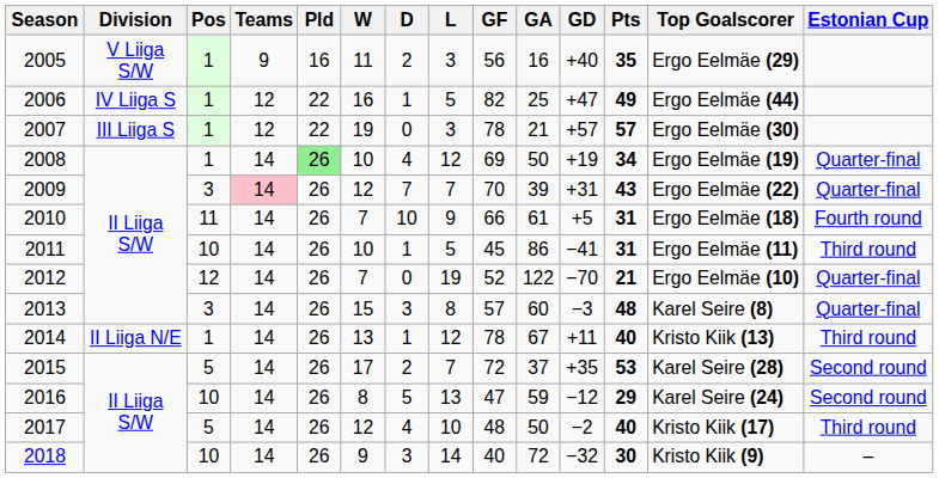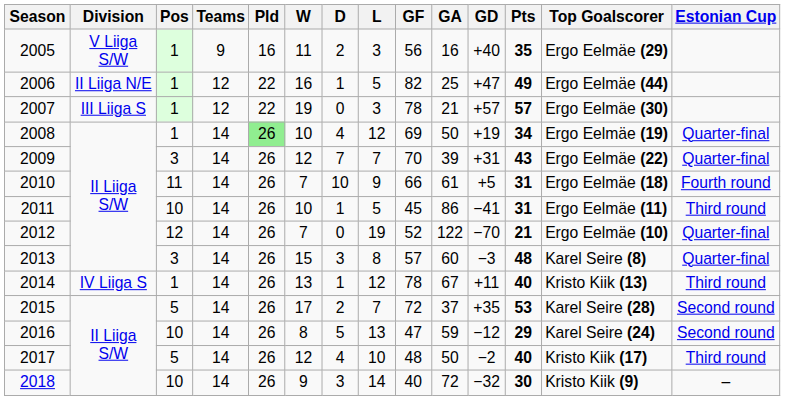2006 | Division: IV Liiga S -> II Liiga N/E
2009 | Teams: pink background -> no background
2014 | Division: II Liiga N/E -> IV Liiga S
